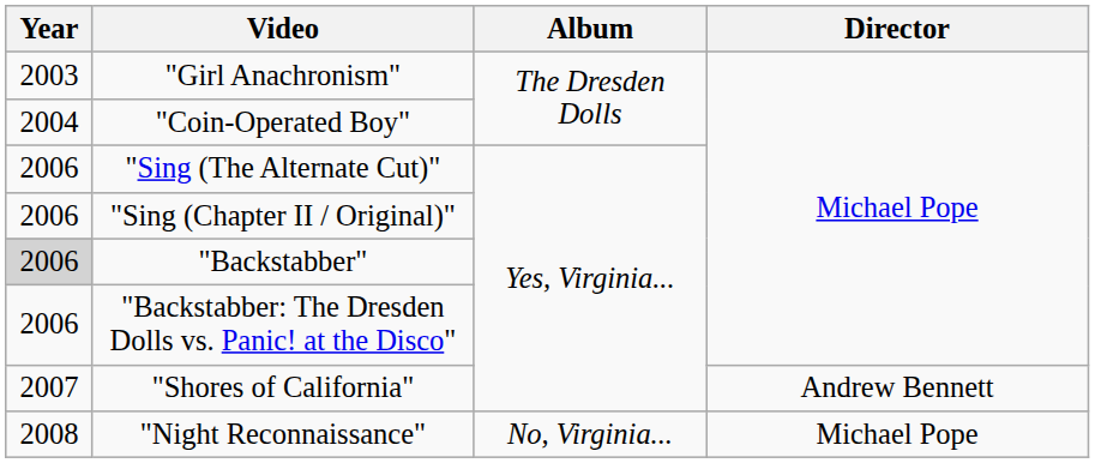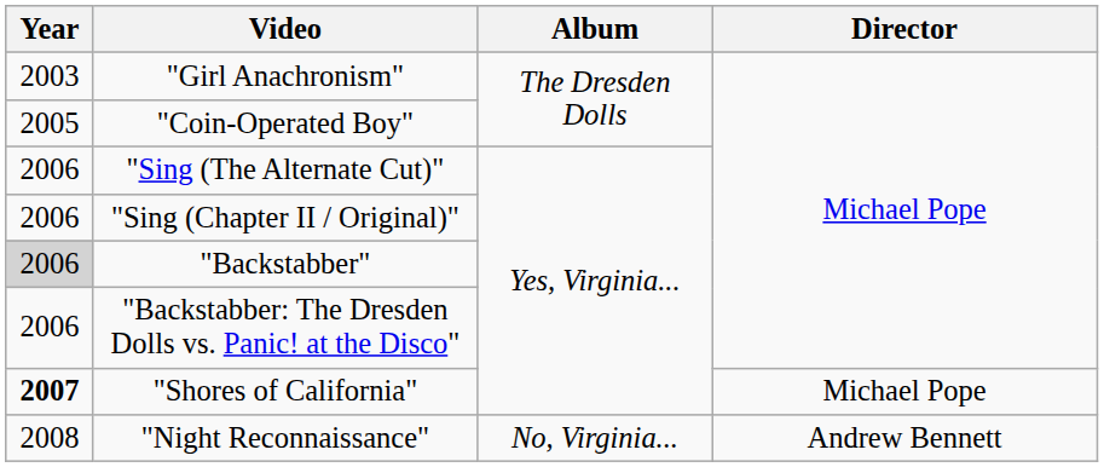"Coin-Operated Boy" | Year: 2004 -> 2005
"Shores of California" | Year: normal -> bold
"Shores of California" | Director: Andrew Bennett -> Michael Pope
"Night Reconnaissance" | Director: Michael Pope -> Andrew Bennett
